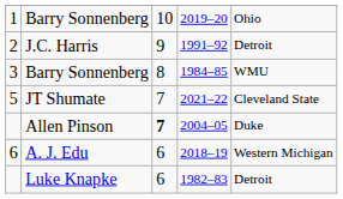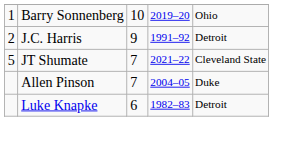- row: 3 | Barry Sonnenberg | 8 | 1984–85 | WMU
2004–05 | column 3: bold -> normal
- row: 6 | A. J. Edu | 6 | 2018–19 | Western Michigan
